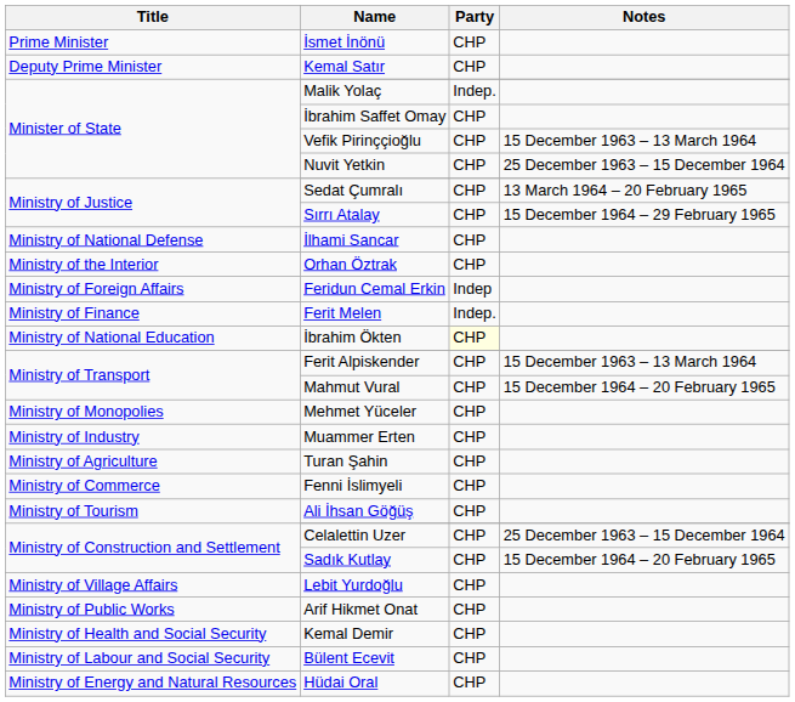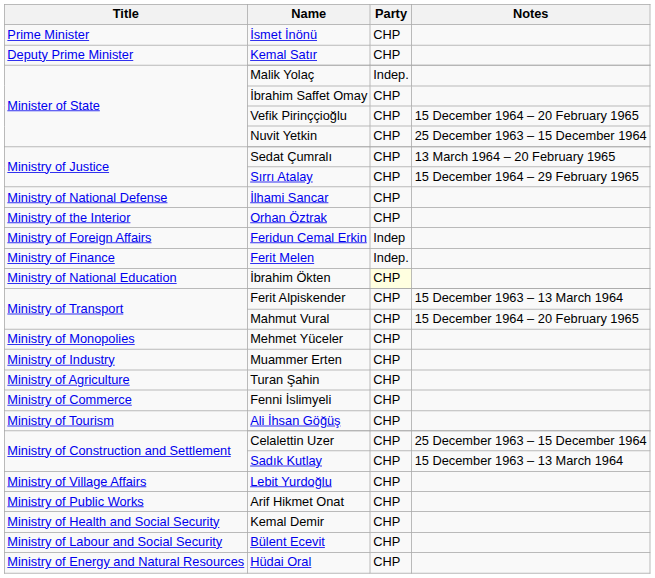Vefik Pirinççioğlu | Notes: 15 December 1963 – 13 March 1964 -> 15 December 1964 – 20 February 1965
Sadık Kutlay | Notes: 15 December 1964 – 20 February 1965 -> 15 December 1963 – 13 March 1964
